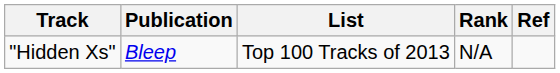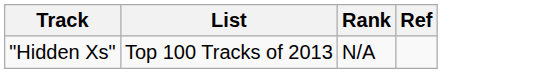- column: Publication | Bleep
